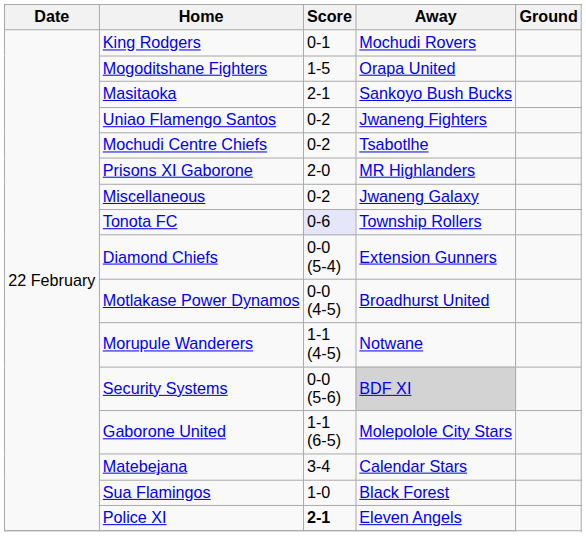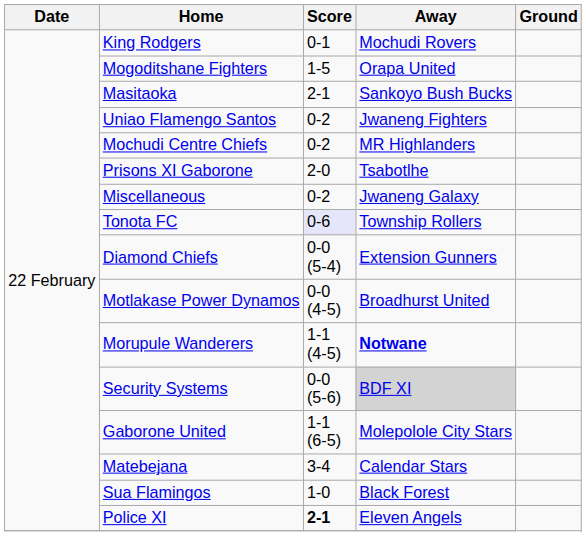Mochudi Centre Chiefs | Away: Tsabotlhe -> MR Highlanders
Prisons XI Gaborone | Away: MR Highlanders -> Tsabotlhe
Morupule Wanderers | Away: normal -> bold
